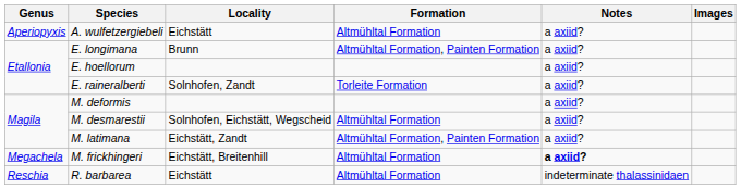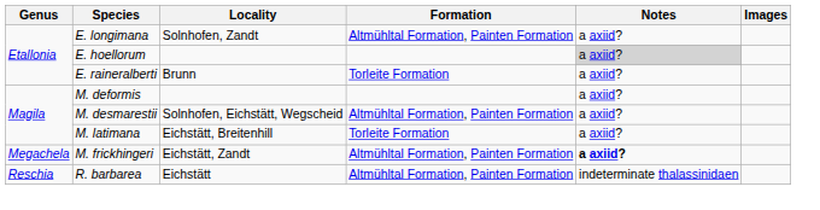- row: Aperiopyxis | A. wulfetzergiebeli | Eichstätt | Altmühltal Formation | a axiid?
E. longimana | Locality: Brunn -> Solnhofen, Zandt
E. hoellorum | Notes: no background -> lightgrey background
E. raineralberti | Locality: Solnhofen, Zandt -> Brunn
M. desmarestii | Formation: Altmühltal Formation -> Altmühltal Formation, Painten Formation
M. latimana | Locality: Eichstätt, Zandt -> Eichstätt, Breitenhill
M. latimana | Formation: Altmühltal Formation, Painten Formation -> Torleite Formation
M. frickhingeri | Locality: Eichstätt, Breitenhill -> Eichstätt, Zandt
M. frickhingeri | Formation: Altmühltal Formation -> Altmühltal Formation, Painten Formation
R. barbarea | Formation: Altmühltal Formation -> Altmühltal Formation, Painten Formation
